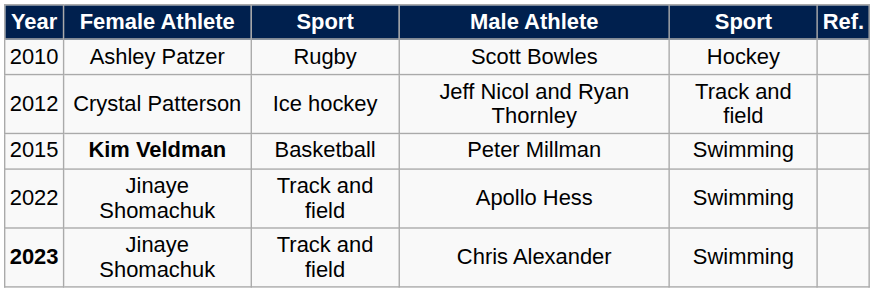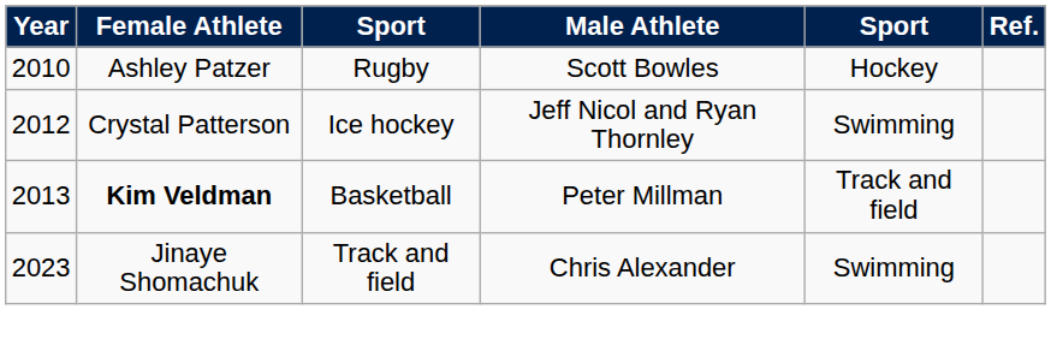Jeff Nicol and Ryan Thornley | column 5: Track and field -> Swimming
Peter Millman | Year: 2015 -> 2013
Peter Millman | column 5: Swimming -> Track and field
- row: 2022 | Jinaye Shomachuk | Track and field | Apollo Hess | Swimming
Chris Alexander | Year: bold -> normal
